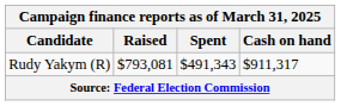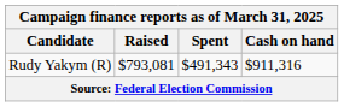Rudy Yakym (R) | Cash on hand: $911,317 -> $911,316
